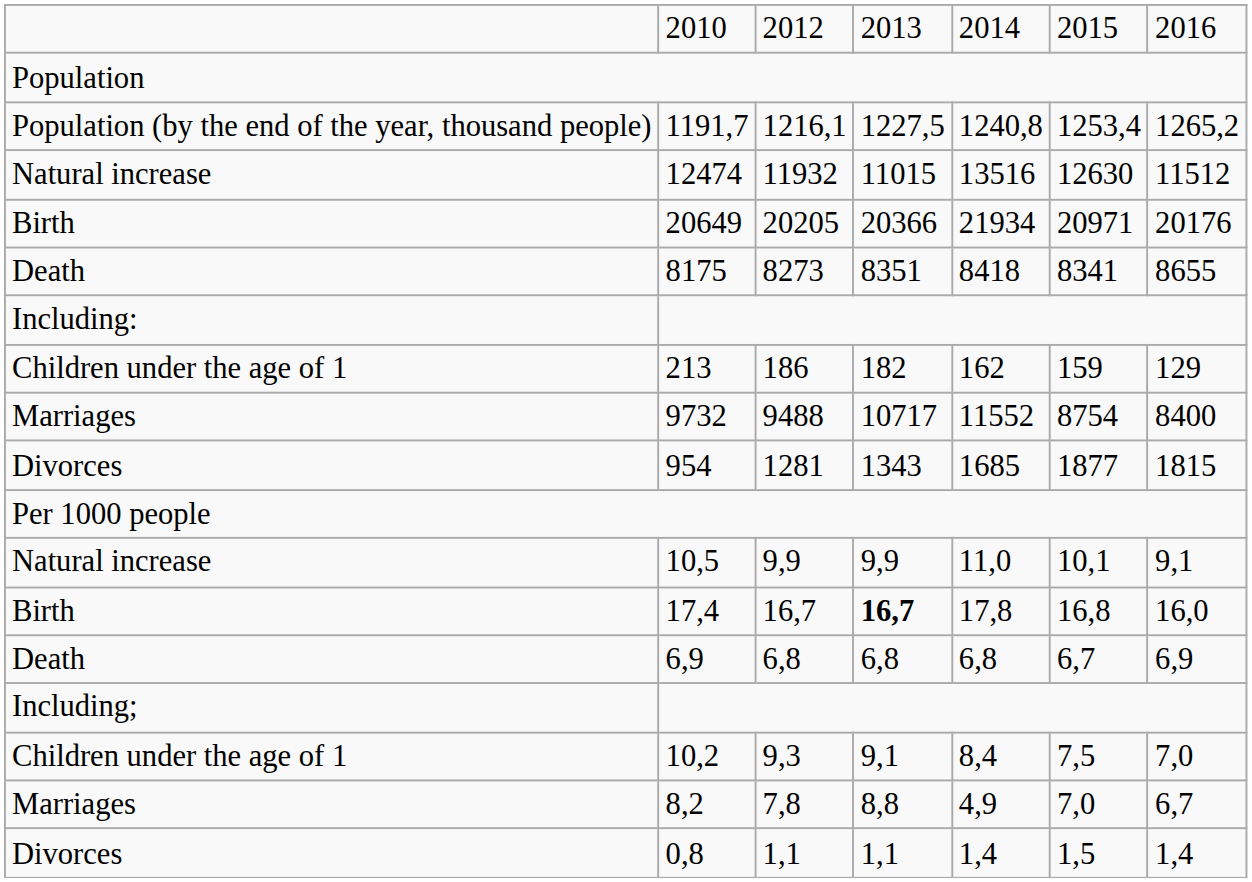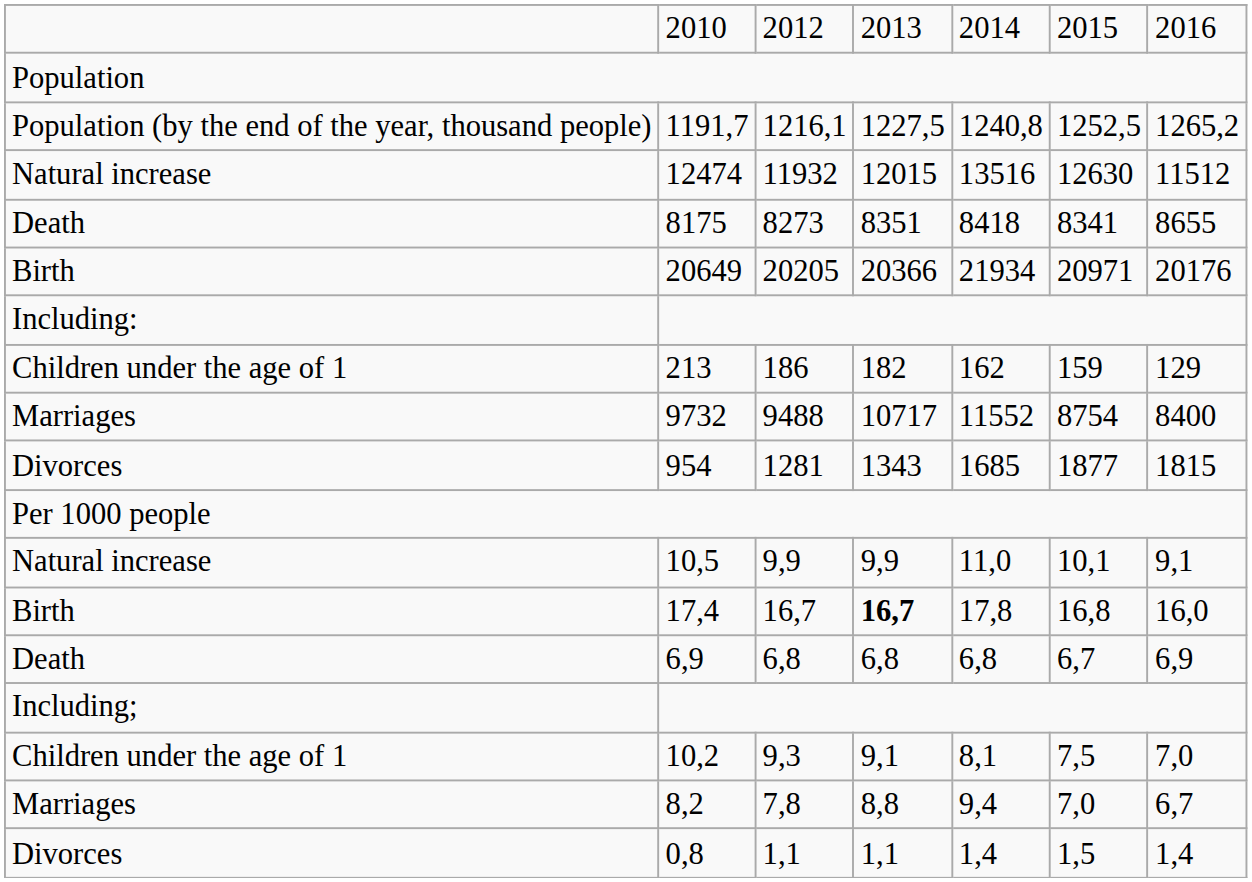1191,7 | column 6: 1253,4 -> 1252,5
12474 | column 4: 11015 -> 12015
rows swapped: 20649 <-> 8175
10,2 | column 5: 8,4 -> 8,1
8,2 | column 5: 4,9 -> 9,4
